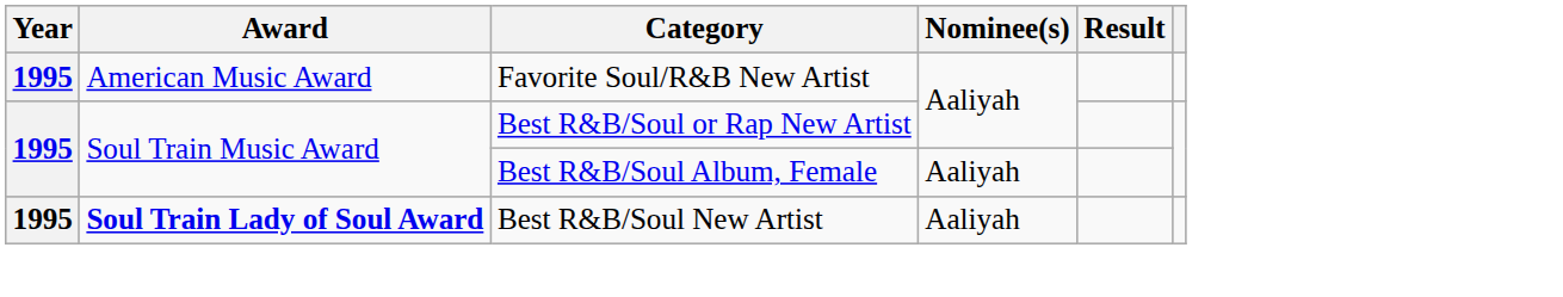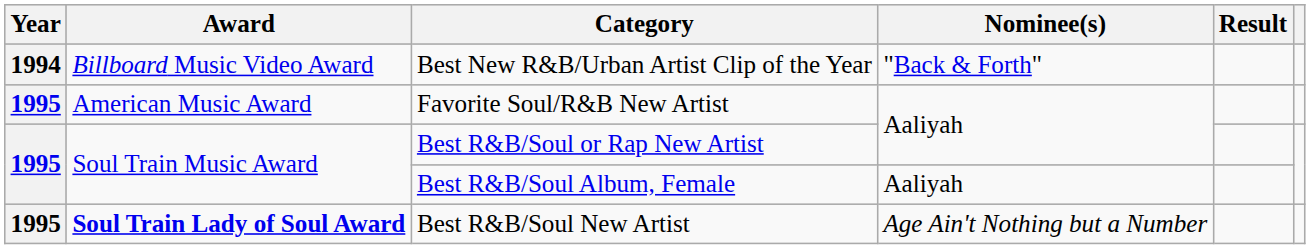+ row: 1994 | Billboard Music Video Award | Best New R&B/Urban Artist Clip of the Year | "Back & Forth"
Best R&B/Soul New Artist | Nominee(s): Aaliyah -> Age Ain't Nothing but a Number
